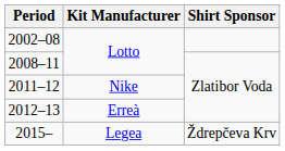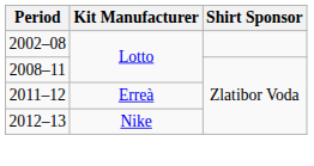2011–12 | Kit Manufacturer: Nike -> Erreà
2012–13 | Kit Manufacturer: Erreà -> Nike
- row: 2015– | Legea | Ždrepčeva Krv
